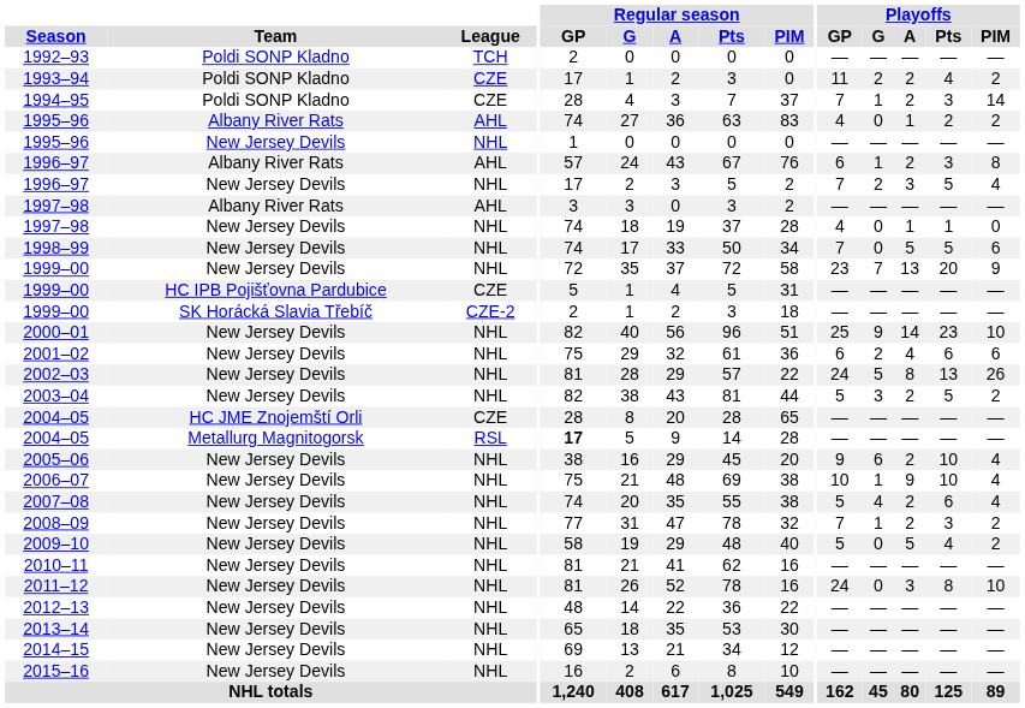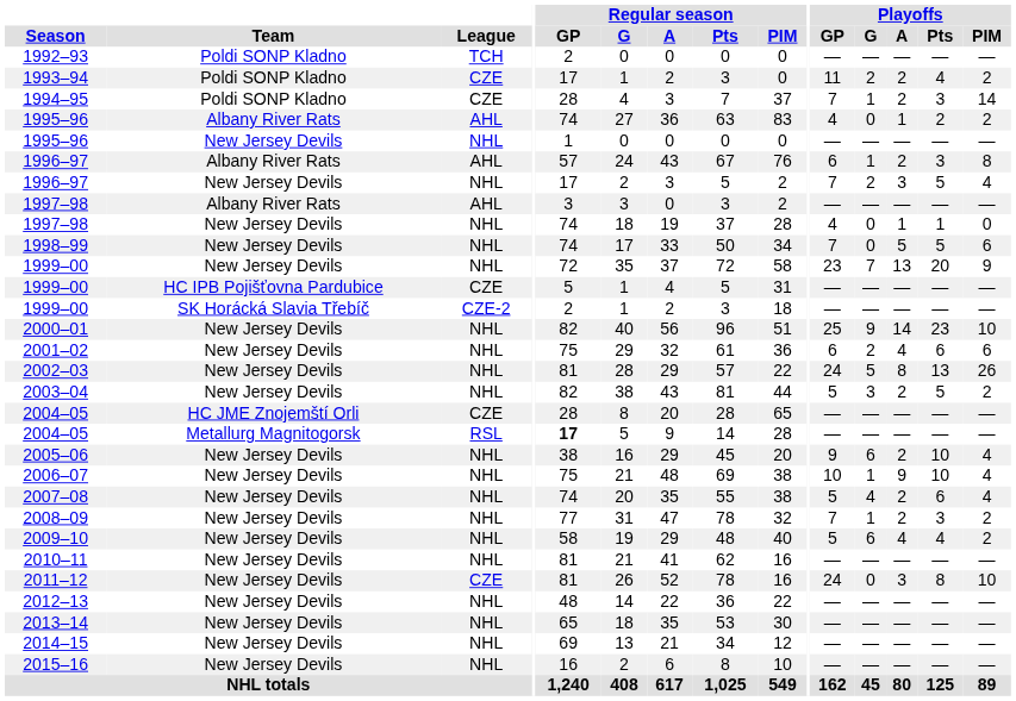2009–10 | Playoffs / G: 0 -> 6
2009–10 | Playoffs / A: 5 -> 4
2011–12 | League: NHL -> CZE
